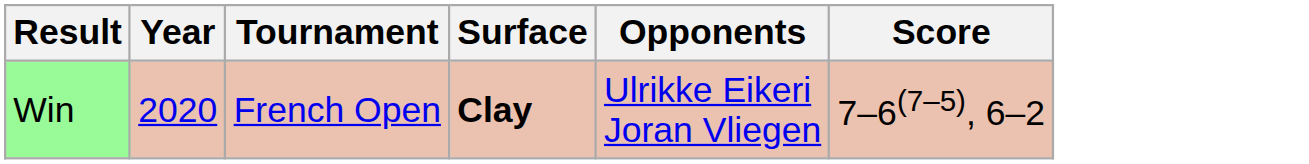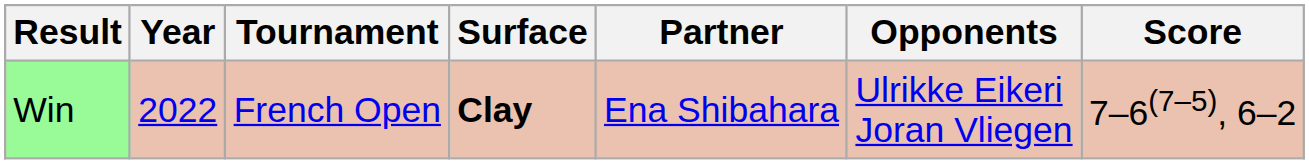+ column: Partner | Ena Shibahara
Win | Year: 2020 -> 2022
